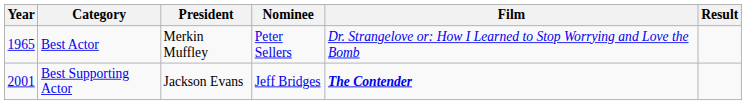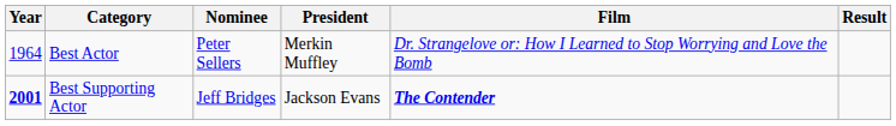columns swapped: President <-> Nominee
Best Actor | Year: 1965 -> 1964
Best Supporting Actor | Year: normal -> bold
